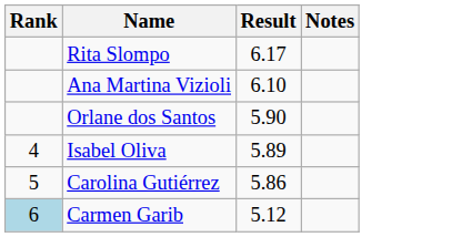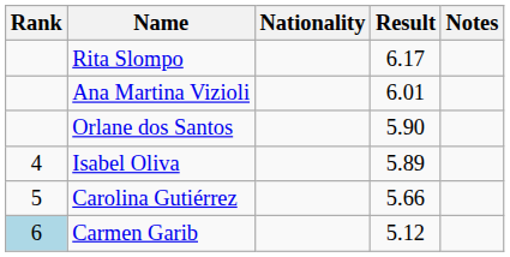+ column: Nationality
Ana Martina Vizioli | Result: 6.10 -> 6.01
Carolina Gutiérrez | Result: 5.86 -> 5.66
